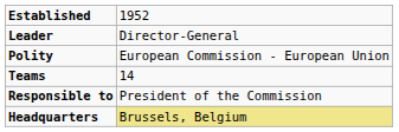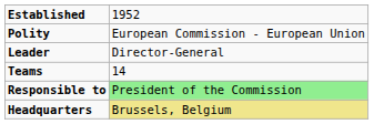rows swapped: Polity <-> Leader
Responsible to | column 2: no background -> lightgreen background
